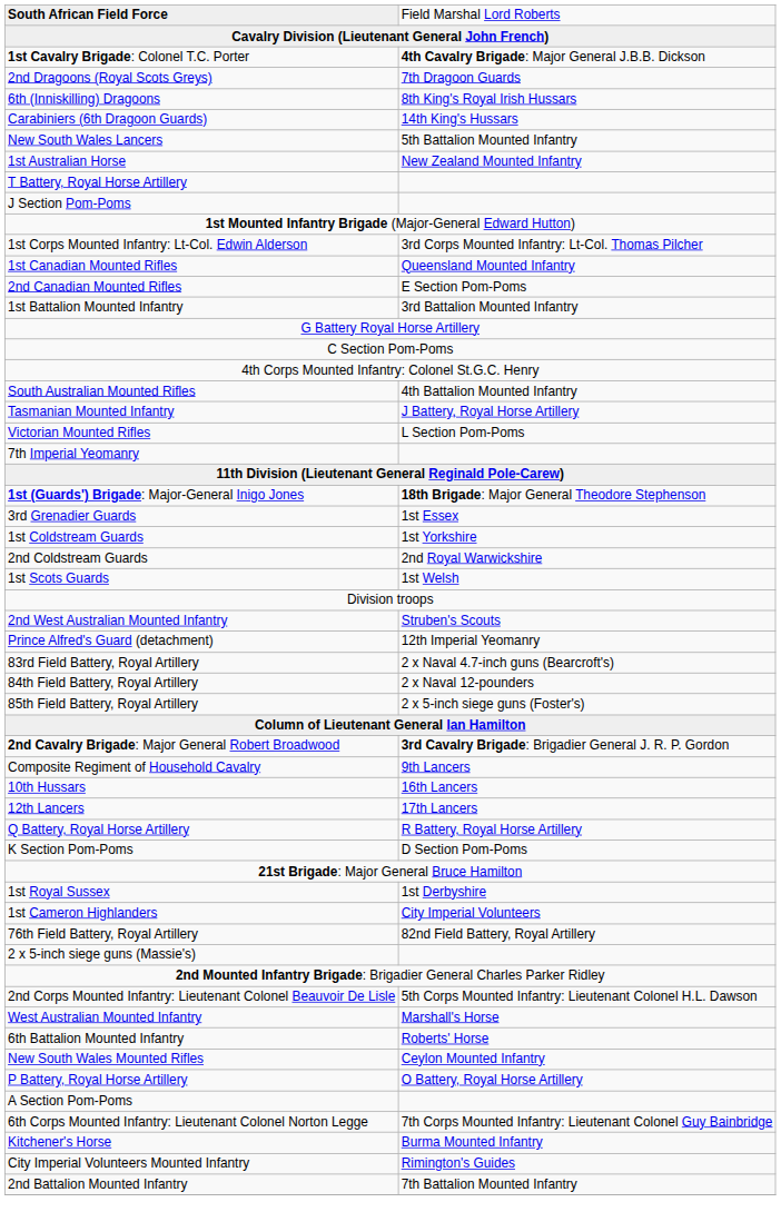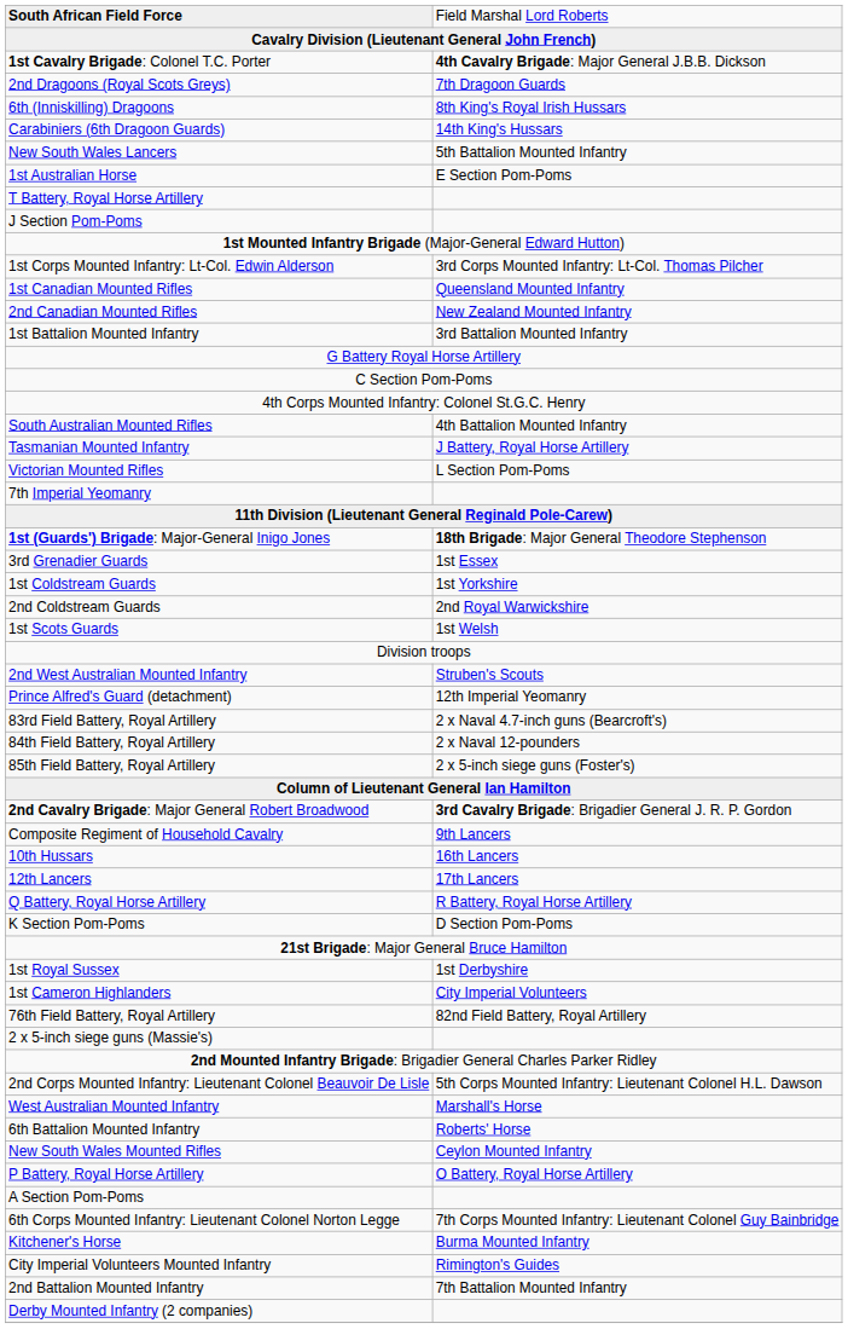1st Australian Horse | column 2: New Zealand Mounted Infantry -> E Section Pom-Poms
2nd Canadian Mounted Rifles | column 2: E Section Pom-Poms -> New Zealand Mounted Infantry
+ row: Derby Mounted Infantry (2 companies)
